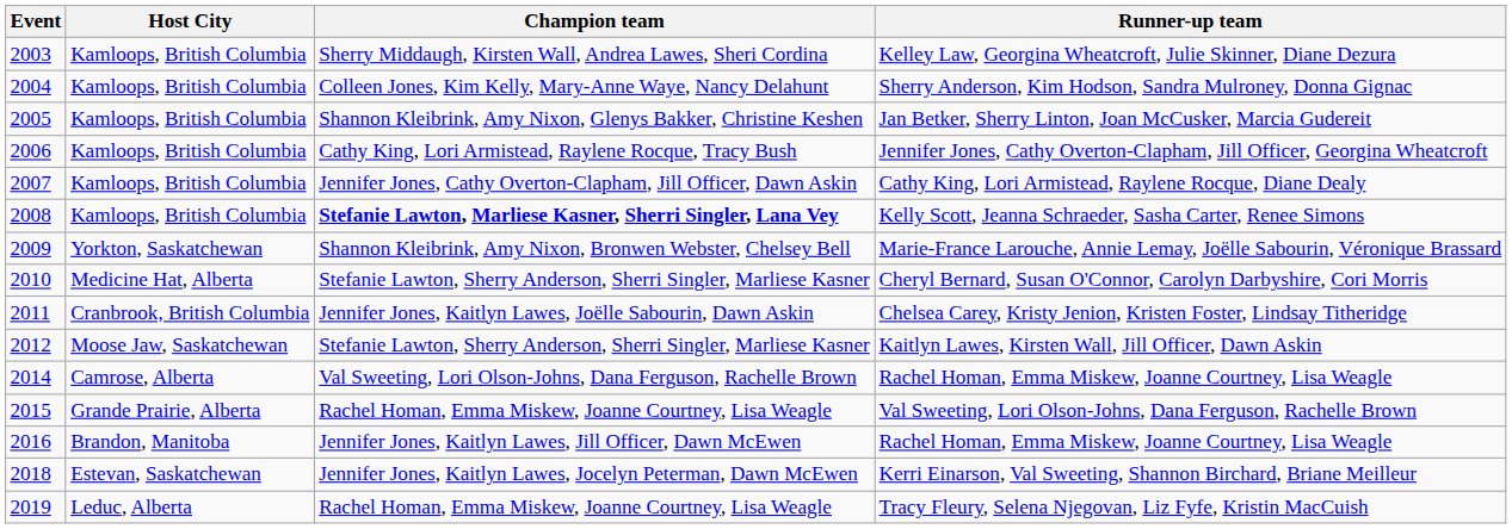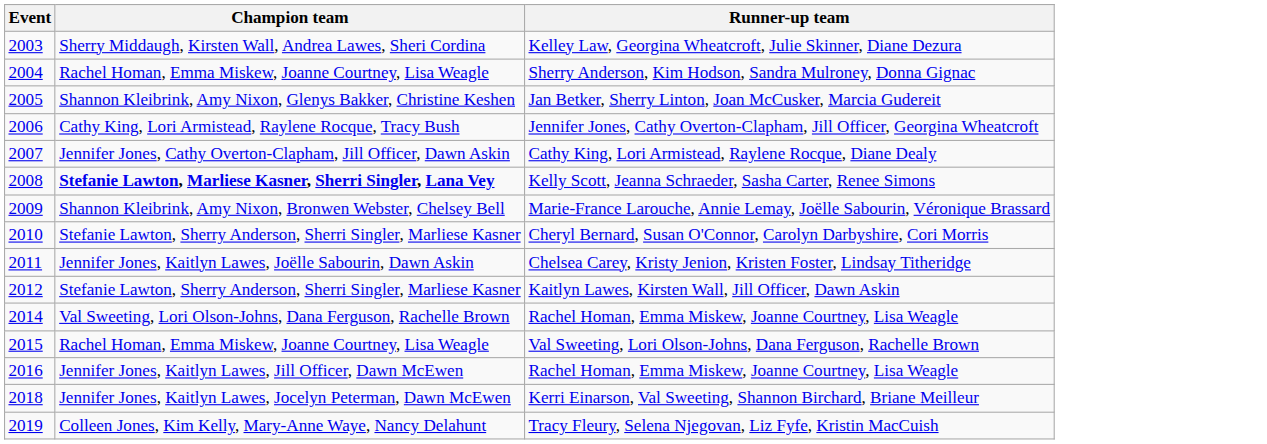- column: Host City | Kamloops, British Columbia | Kamloops, British Columbia | Kamloops, British Columbia | Kamloops, British Columbia | Kamloops, British Columbia | Kamloops, British Columbia | Yorkton, Saskatchewan | Medicine Hat, Alberta | Cranbrook, British Columbia | Moose Jaw, Saskatchewan | Camrose, Alberta | Grande Prairie, Alberta | Brandon, Manitoba | Estevan, Saskatchewan | Leduc, Alberta
Sherry Anderson, Kim Hodson, Sandra Mulroney, Donna Gignac | Champion team: Colleen Jones, Kim Kelly, Mary-Anne Waye, Nancy Delahunt -> Rachel Homan, Emma Miskew, Joanne Courtney, Lisa Weagle
Tracy Fleury, Selena Njegovan, Liz Fyfe, Kristin MacCuish | Champion team: Rachel Homan, Emma Miskew, Joanne Courtney, Lisa Weagle -> Colleen Jones, Kim Kelly, Mary-Anne Waye, Nancy Delahunt
